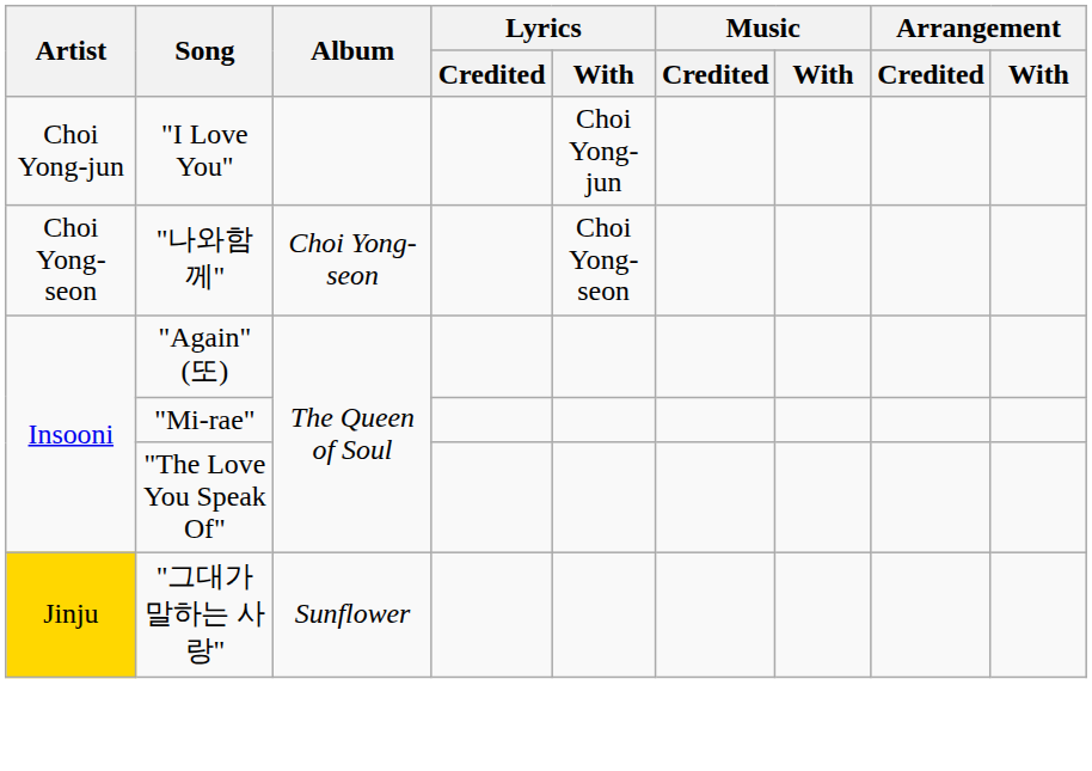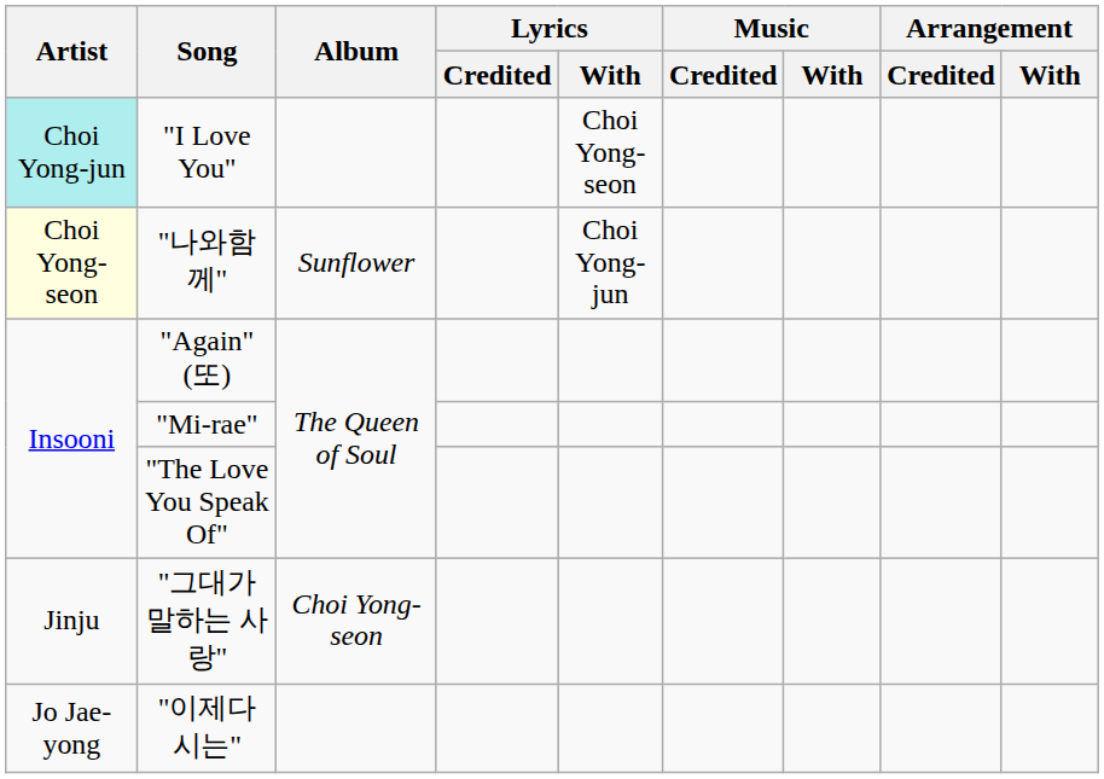"I Love You" | Artist: no background -> paleturquoise background
"I Love You" | Lyrics / With: Choi Yong-jun -> Choi Yong-seon
"나와함께" | Artist: no background -> lightyellow background
"나와함께" | Album: Choi Yong-seon -> Sunflower
"나와함께" | Lyrics / With: Choi Yong-seon -> Choi Yong-jun
"그대가 말하는 사랑" | Artist: gold background -> no background
"그대가 말하는 사랑" | Album: Sunflower -> Choi Yong-seon
+ row: Jo Jae-yong | "이제다시는"
